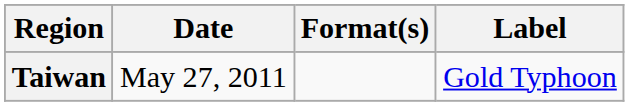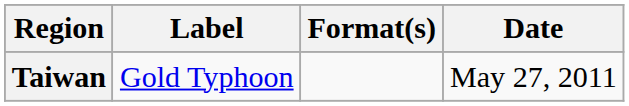columns swapped: Date <-> Label
